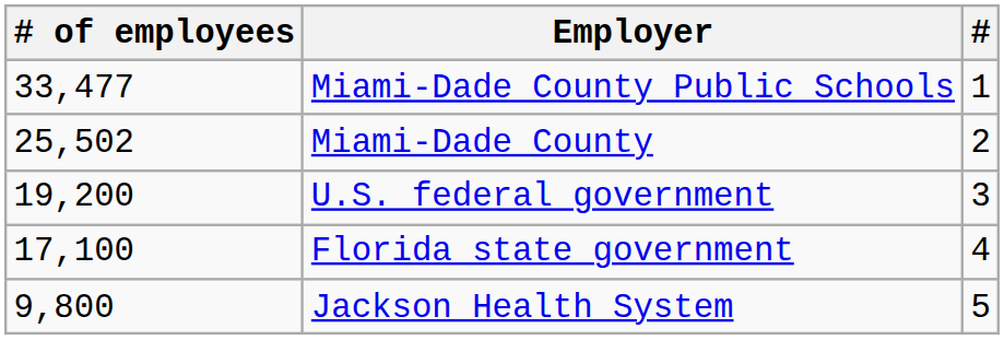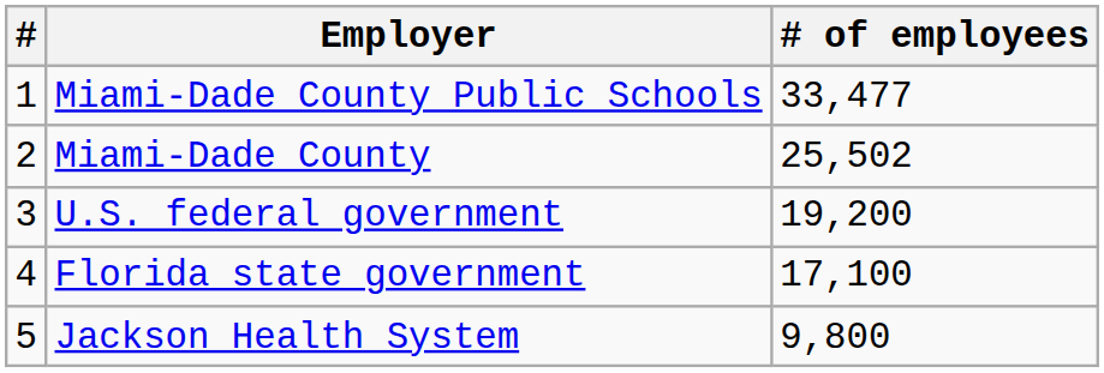columns swapped: # <-> # of employees
